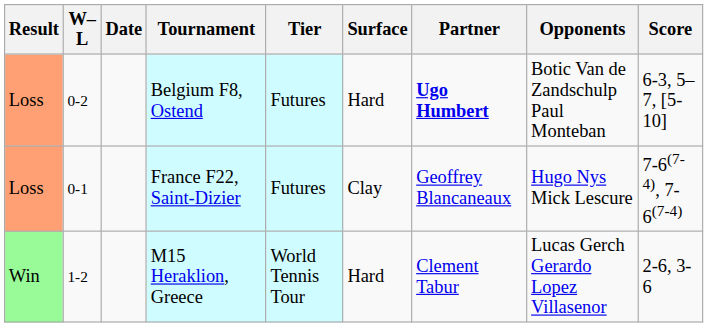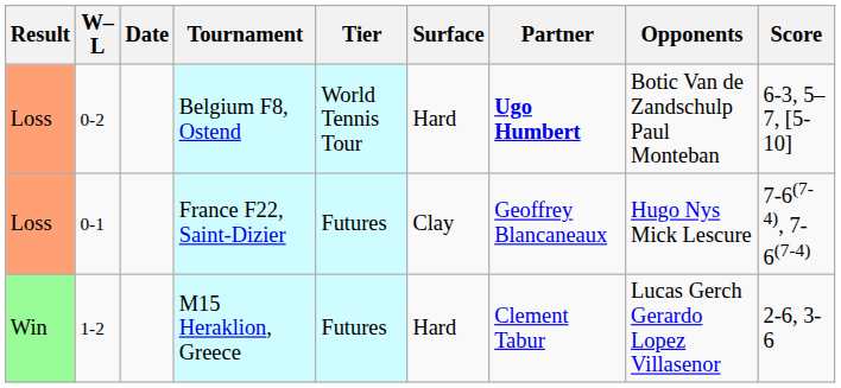Belgium F8, Ostend | Tier: Futures -> World Tennis Tour
M15 Heraklion, Greece | Tier: World Tennis Tour -> Futures
